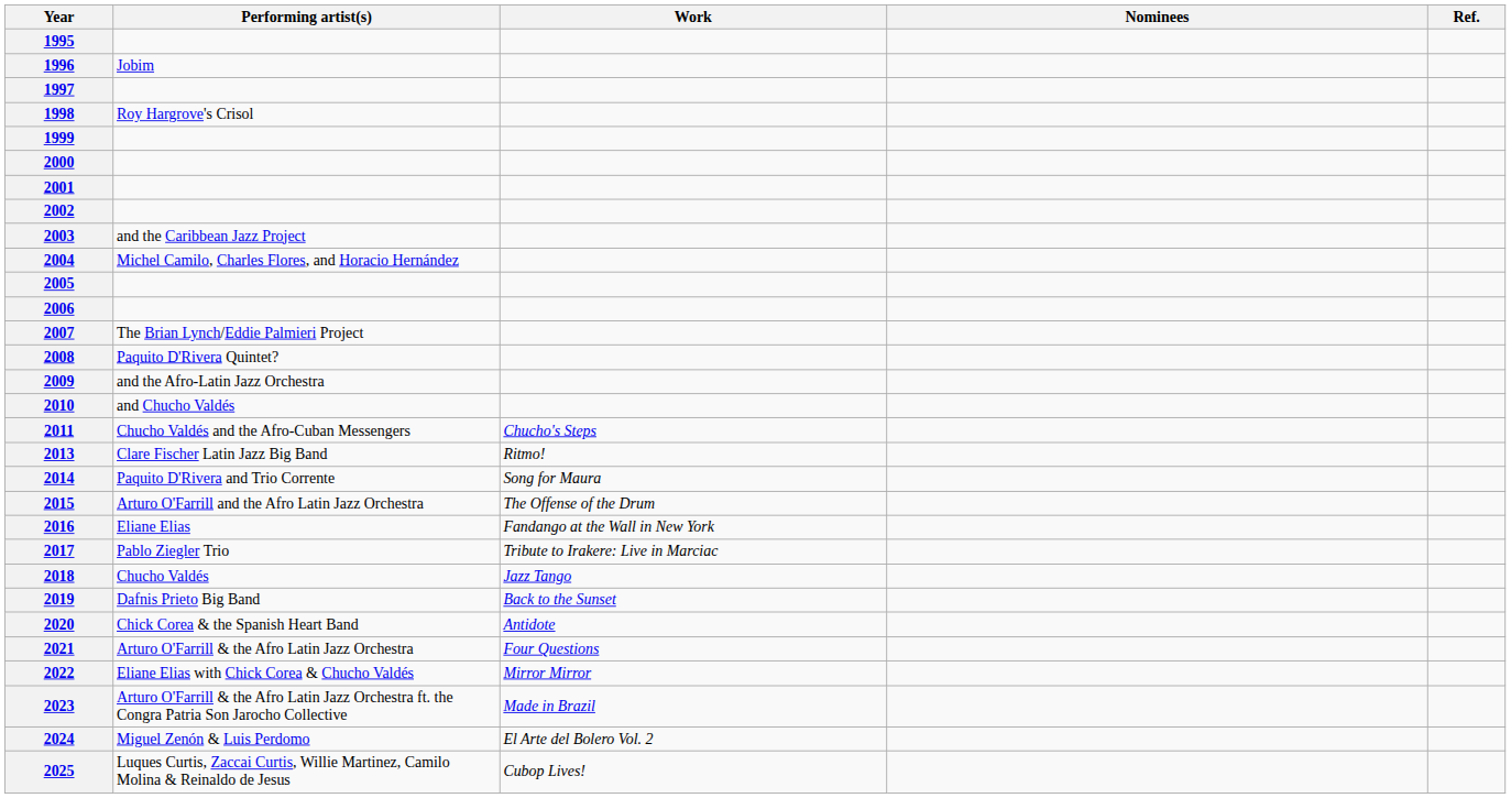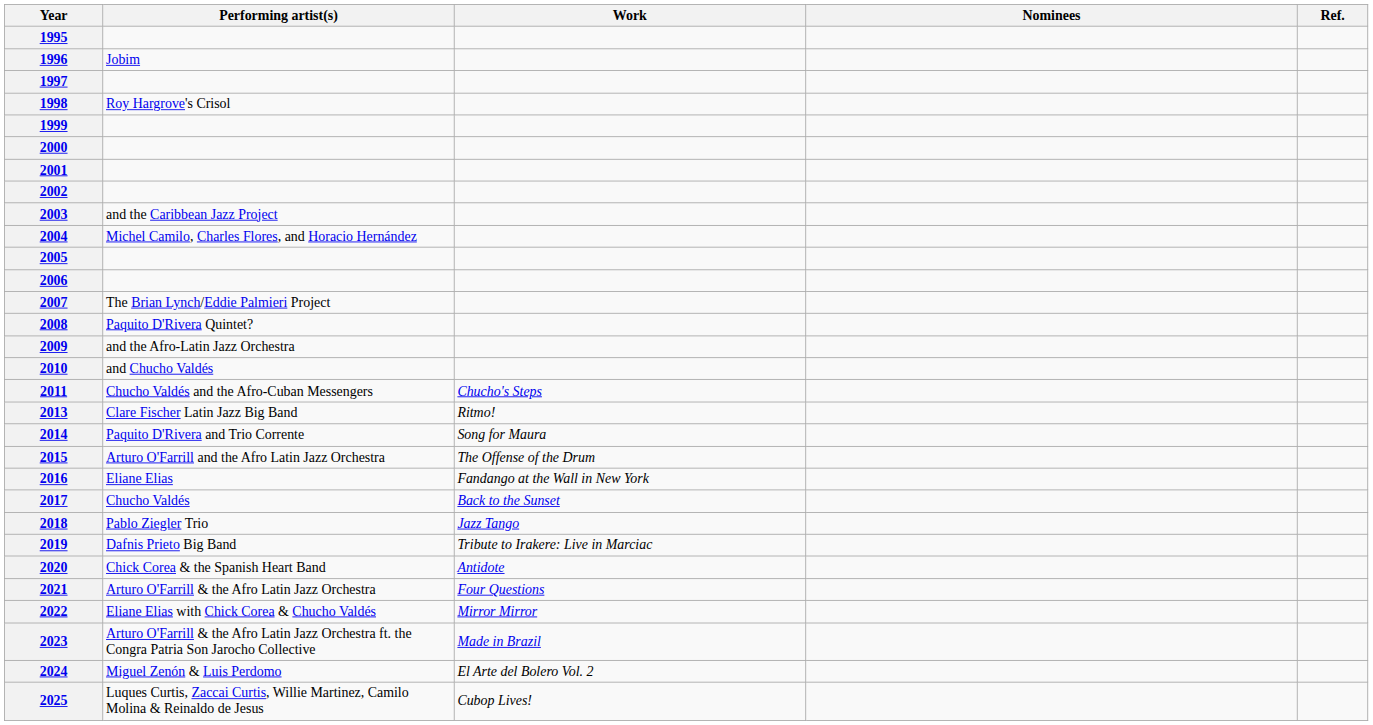2017 | Performing artist(s): Pablo Ziegler Trio -> Chucho Valdés
2017 | Work: Tribute to Irakere: Live in Marciac -> Back to the Sunset
2018 | Performing artist(s): Chucho Valdés -> Pablo Ziegler Trio
2019 | Work: Back to the Sunset -> Tribute to Irakere: Live in Marciac
